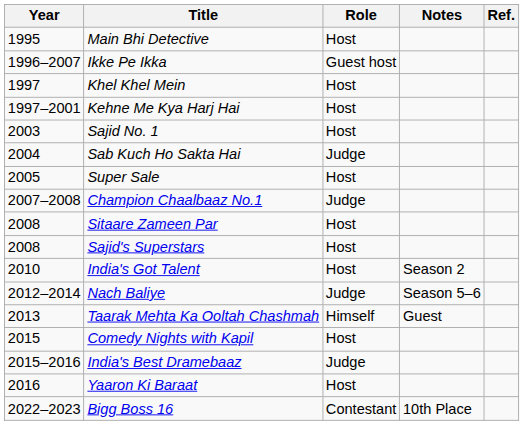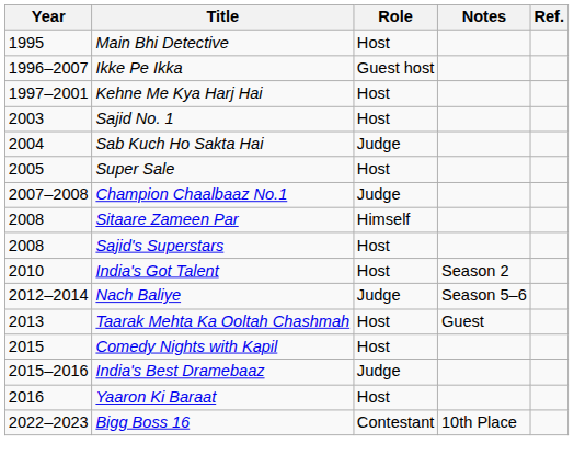- row: 1997 | Khel Khel Mein | Host
Sitaare Zameen Par | Role: Host -> Himself
Taarak Mehta Ka Ooltah Chashmah | Role: Himself -> Host
